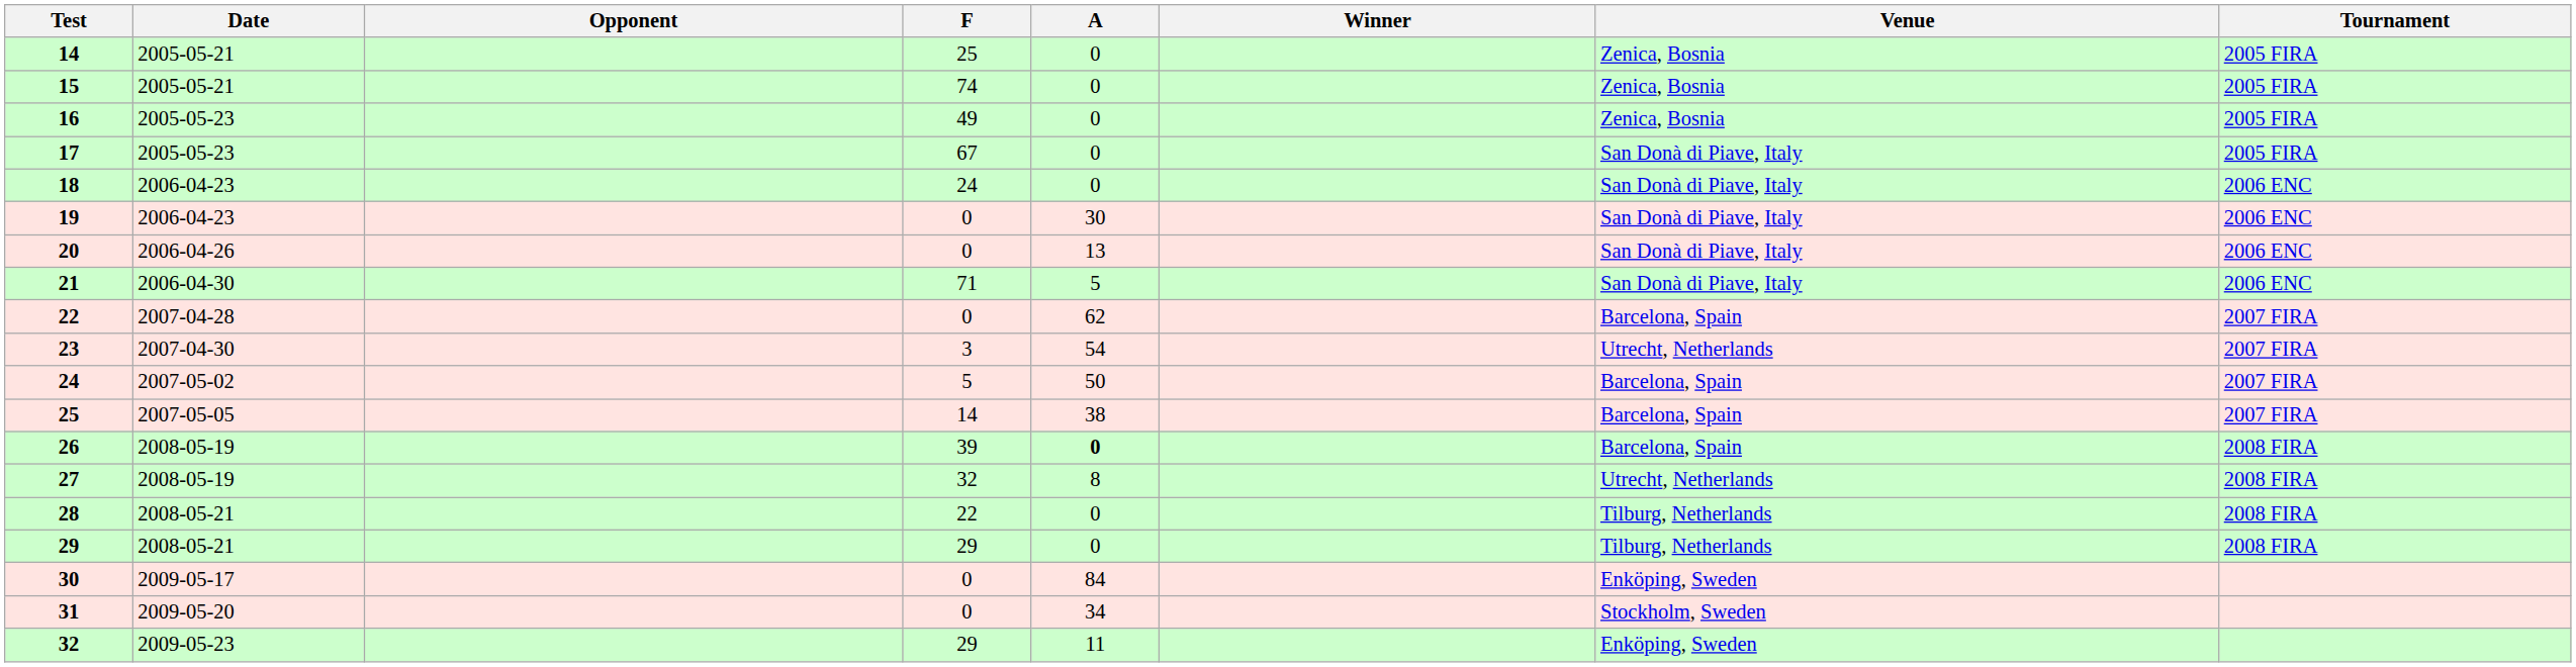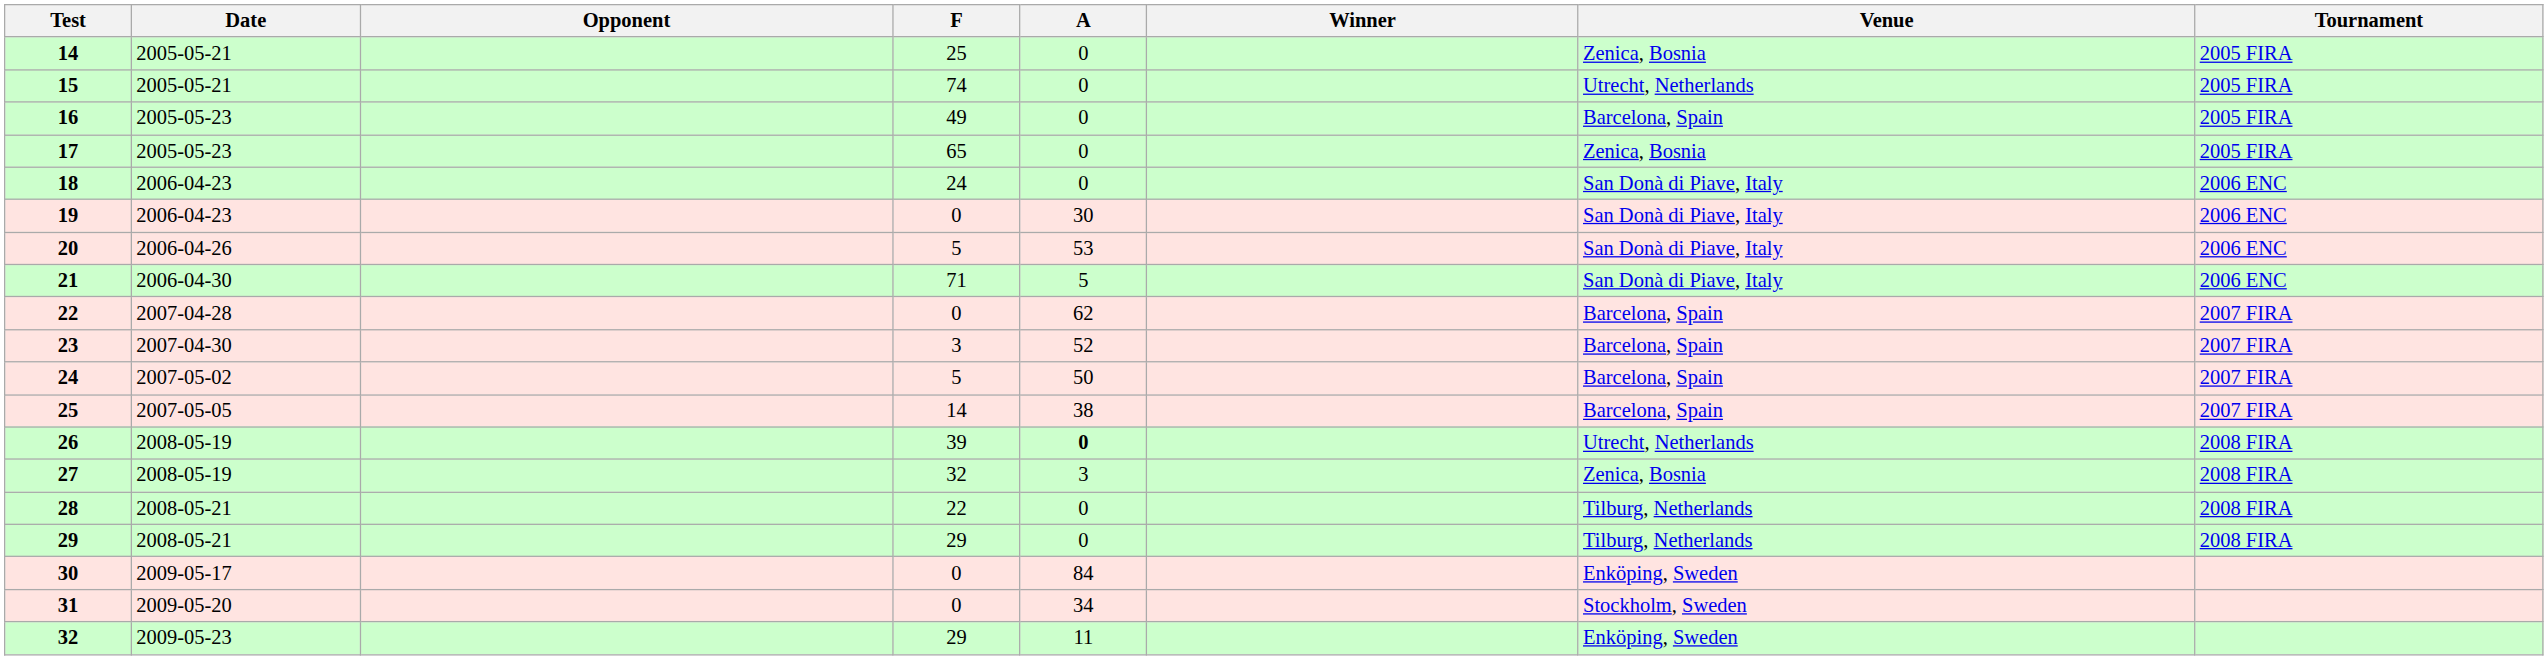15 | Venue: Zenica, Bosnia -> Utrecht, Netherlands
16 | Venue: Zenica, Bosnia -> Barcelona, Spain
17 | F: 67 -> 65
17 | Venue: San Donà di Piave, Italy -> Zenica, Bosnia
20 | F: 0 -> 5
20 | A: 13 -> 53
23 | A: 54 -> 52
23 | Venue: Utrecht, Netherlands -> Barcelona, Spain
26 | Venue: Barcelona, Spain -> Utrecht, Netherlands
27 | A: 8 -> 3
27 | Venue: Utrecht, Netherlands -> Zenica, Bosnia
